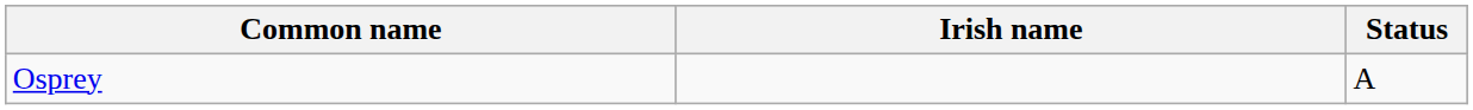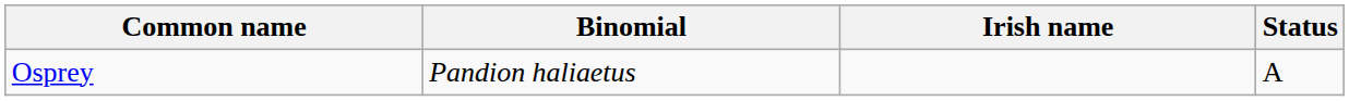+ column: Binomial | Pandion haliaetus
